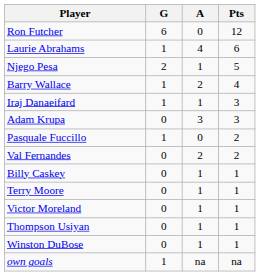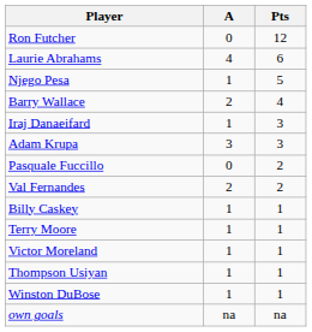- column: G | 6 | 1 | 2 | 1 | 1 | 0 | 1 | 0 | 0 | 0 | 0 | 0 | 0 | 1
